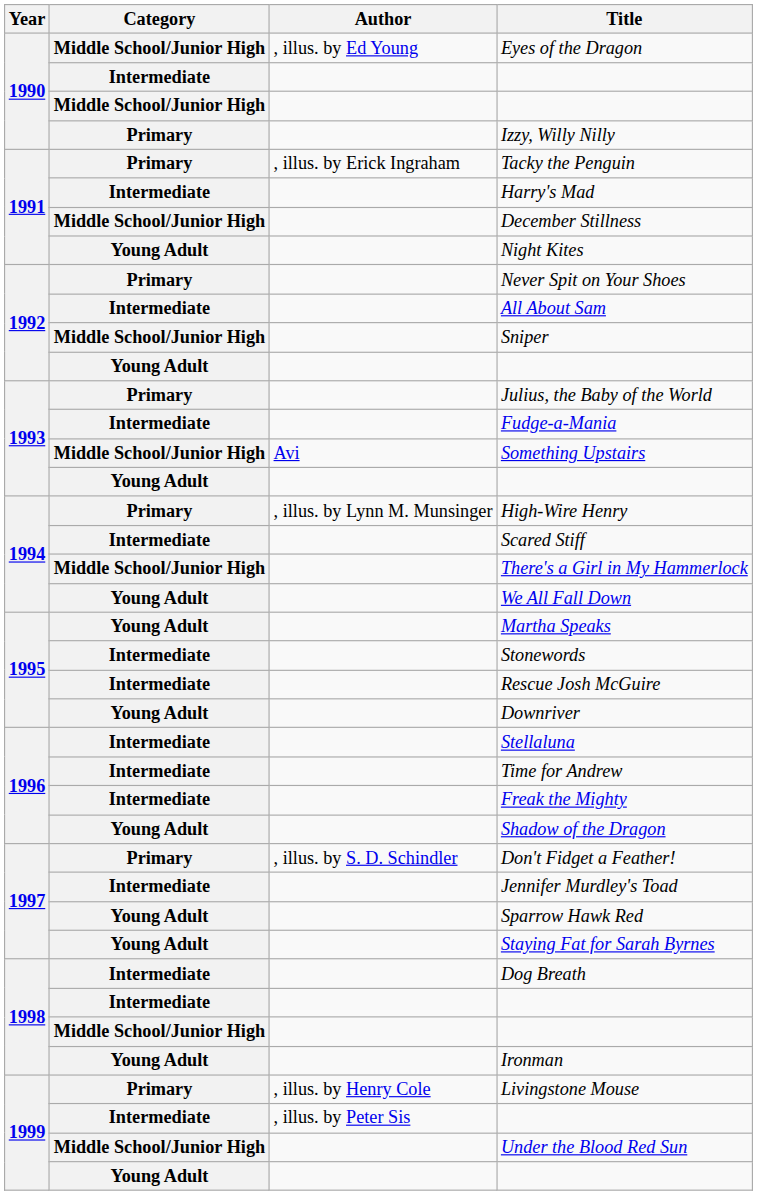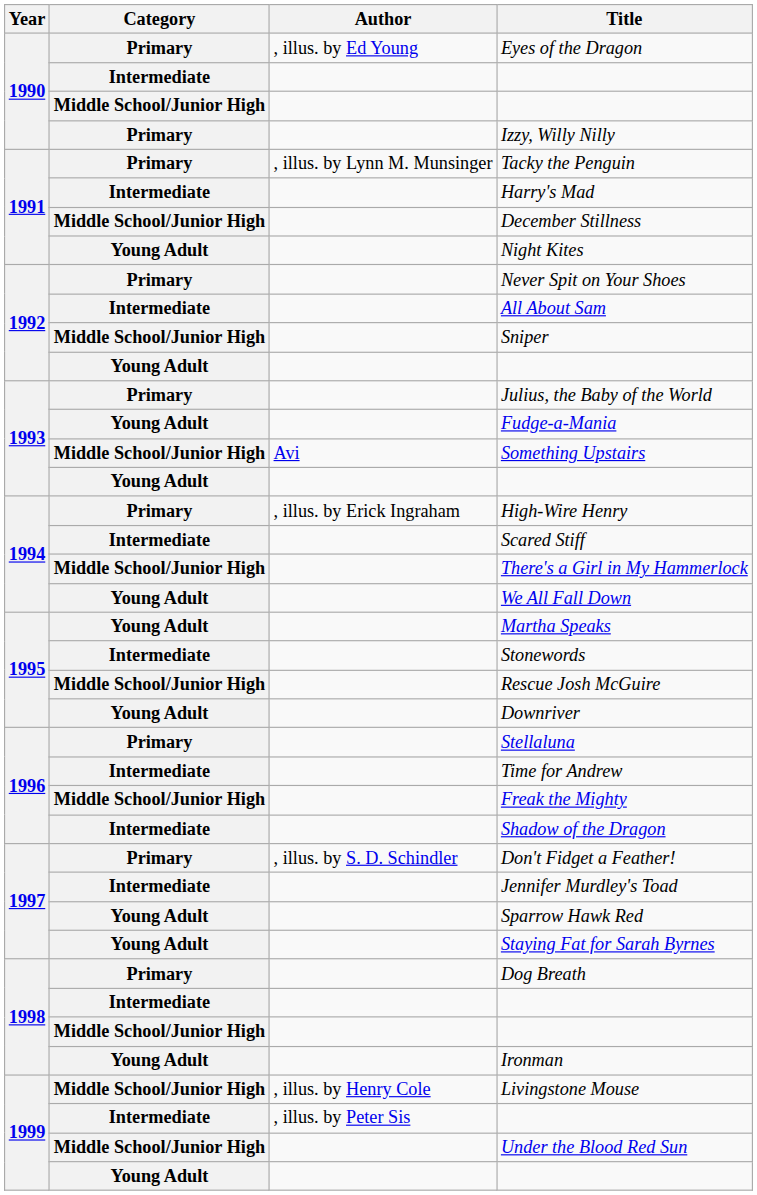Eyes of the Dragon | Category: Middle School/Junior High -> Primary
Tacky the Penguin | Author: , illus. by Erick Ingraham -> , illus. by Lynn M. Munsinger
Fudge-a-Mania | Category: Intermediate -> Young Adult
High-Wire Henry | Author: , illus. by Lynn M. Munsinger -> , illus. by Erick Ingraham
Rescue Josh McGuire | Category: Intermediate -> Middle School/Junior High
Stellaluna | Category: Intermediate -> Primary
Freak the Mighty | Category: Intermediate -> Middle School/Junior High
Shadow of the Dragon | Category: Young Adult -> Intermediate
Dog Breath | Category: Intermediate -> Primary
Livingstone Mouse | Category: Primary -> Middle School/Junior High
